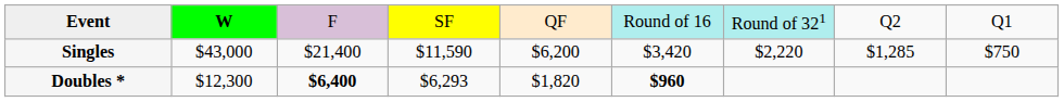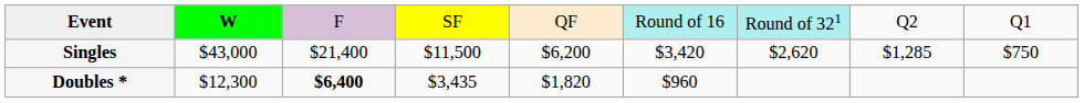Singles | column 4: $11,590 -> $11,500
Singles | column 7: $2,220 -> $2,620
Doubles * | column 4: $6,293 -> $3,435
Doubles * | column 6: bold -> normal
